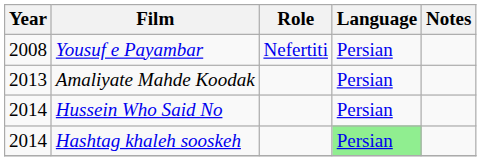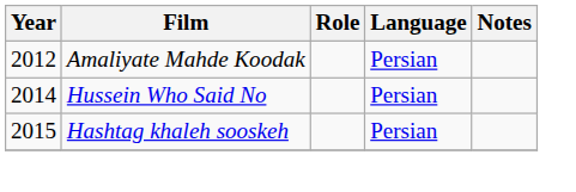- row: 2008 | Yousuf e Payambar | Nefertiti | Persian
Amaliyate Mahde Koodak | Year: 2013 -> 2012
Hashtag khaleh sooskeh | Year: 2014 -> 2015
Hashtag khaleh sooskeh | Language: lightgreen background -> no background
